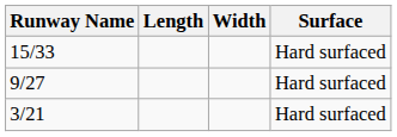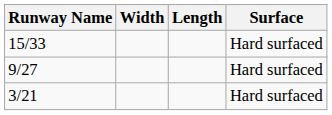columns swapped: Length <-> Width
